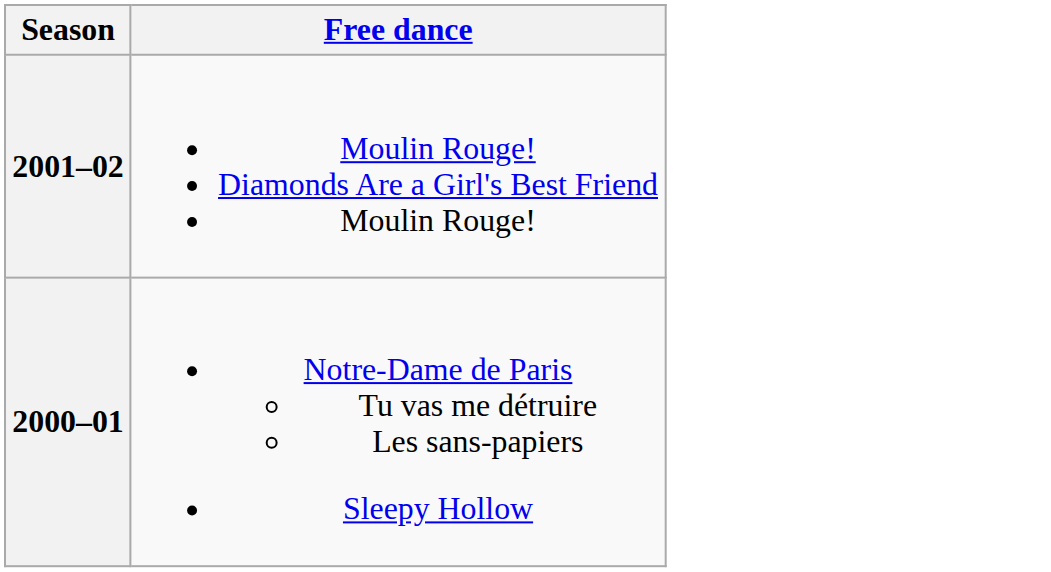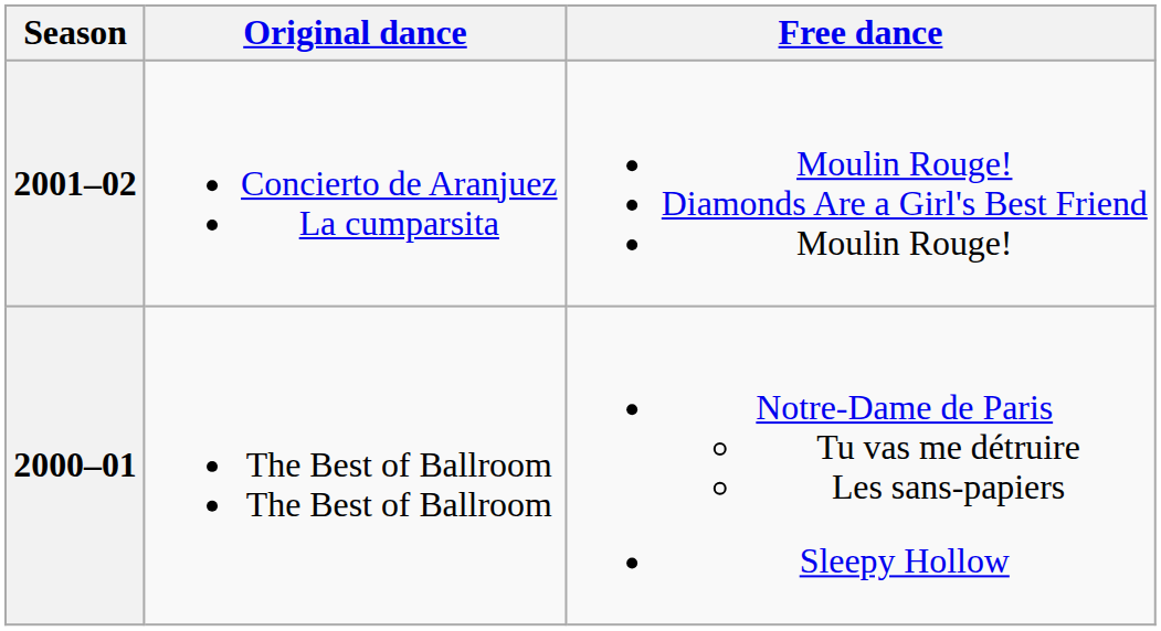+ column: Original dance | Concierto de Aranjuez La cumparsita | The Best of Ballroom The Best of Ballroom
